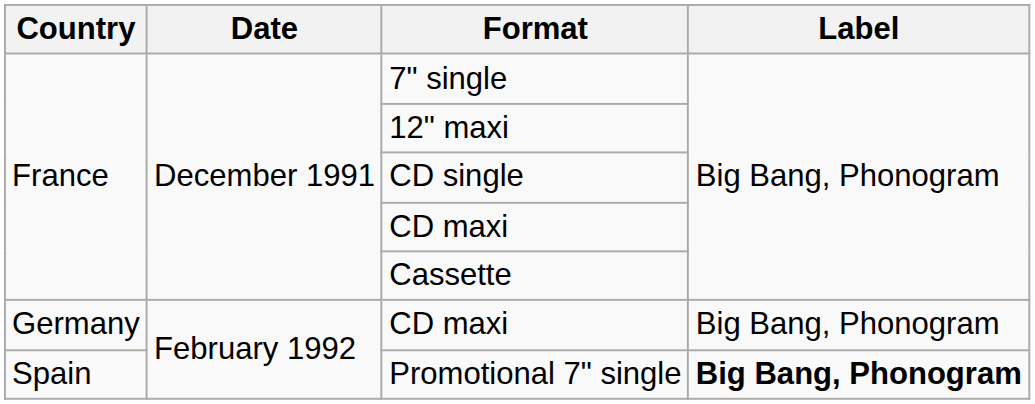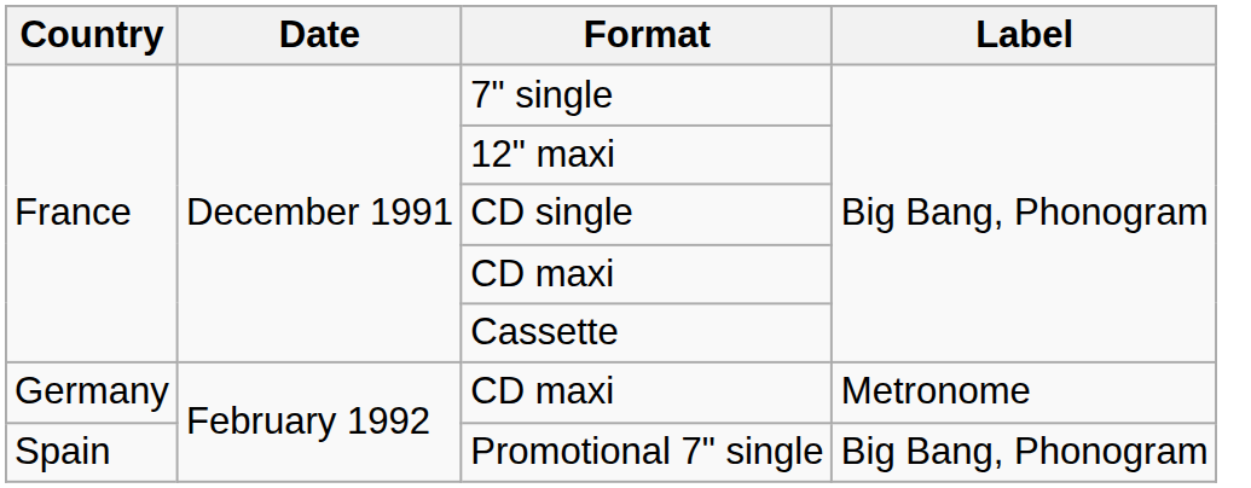Germany / CD maxi | Label: Big Bang, Phonogram -> Metronome
Promotional 7" single | Label: bold -> normal
